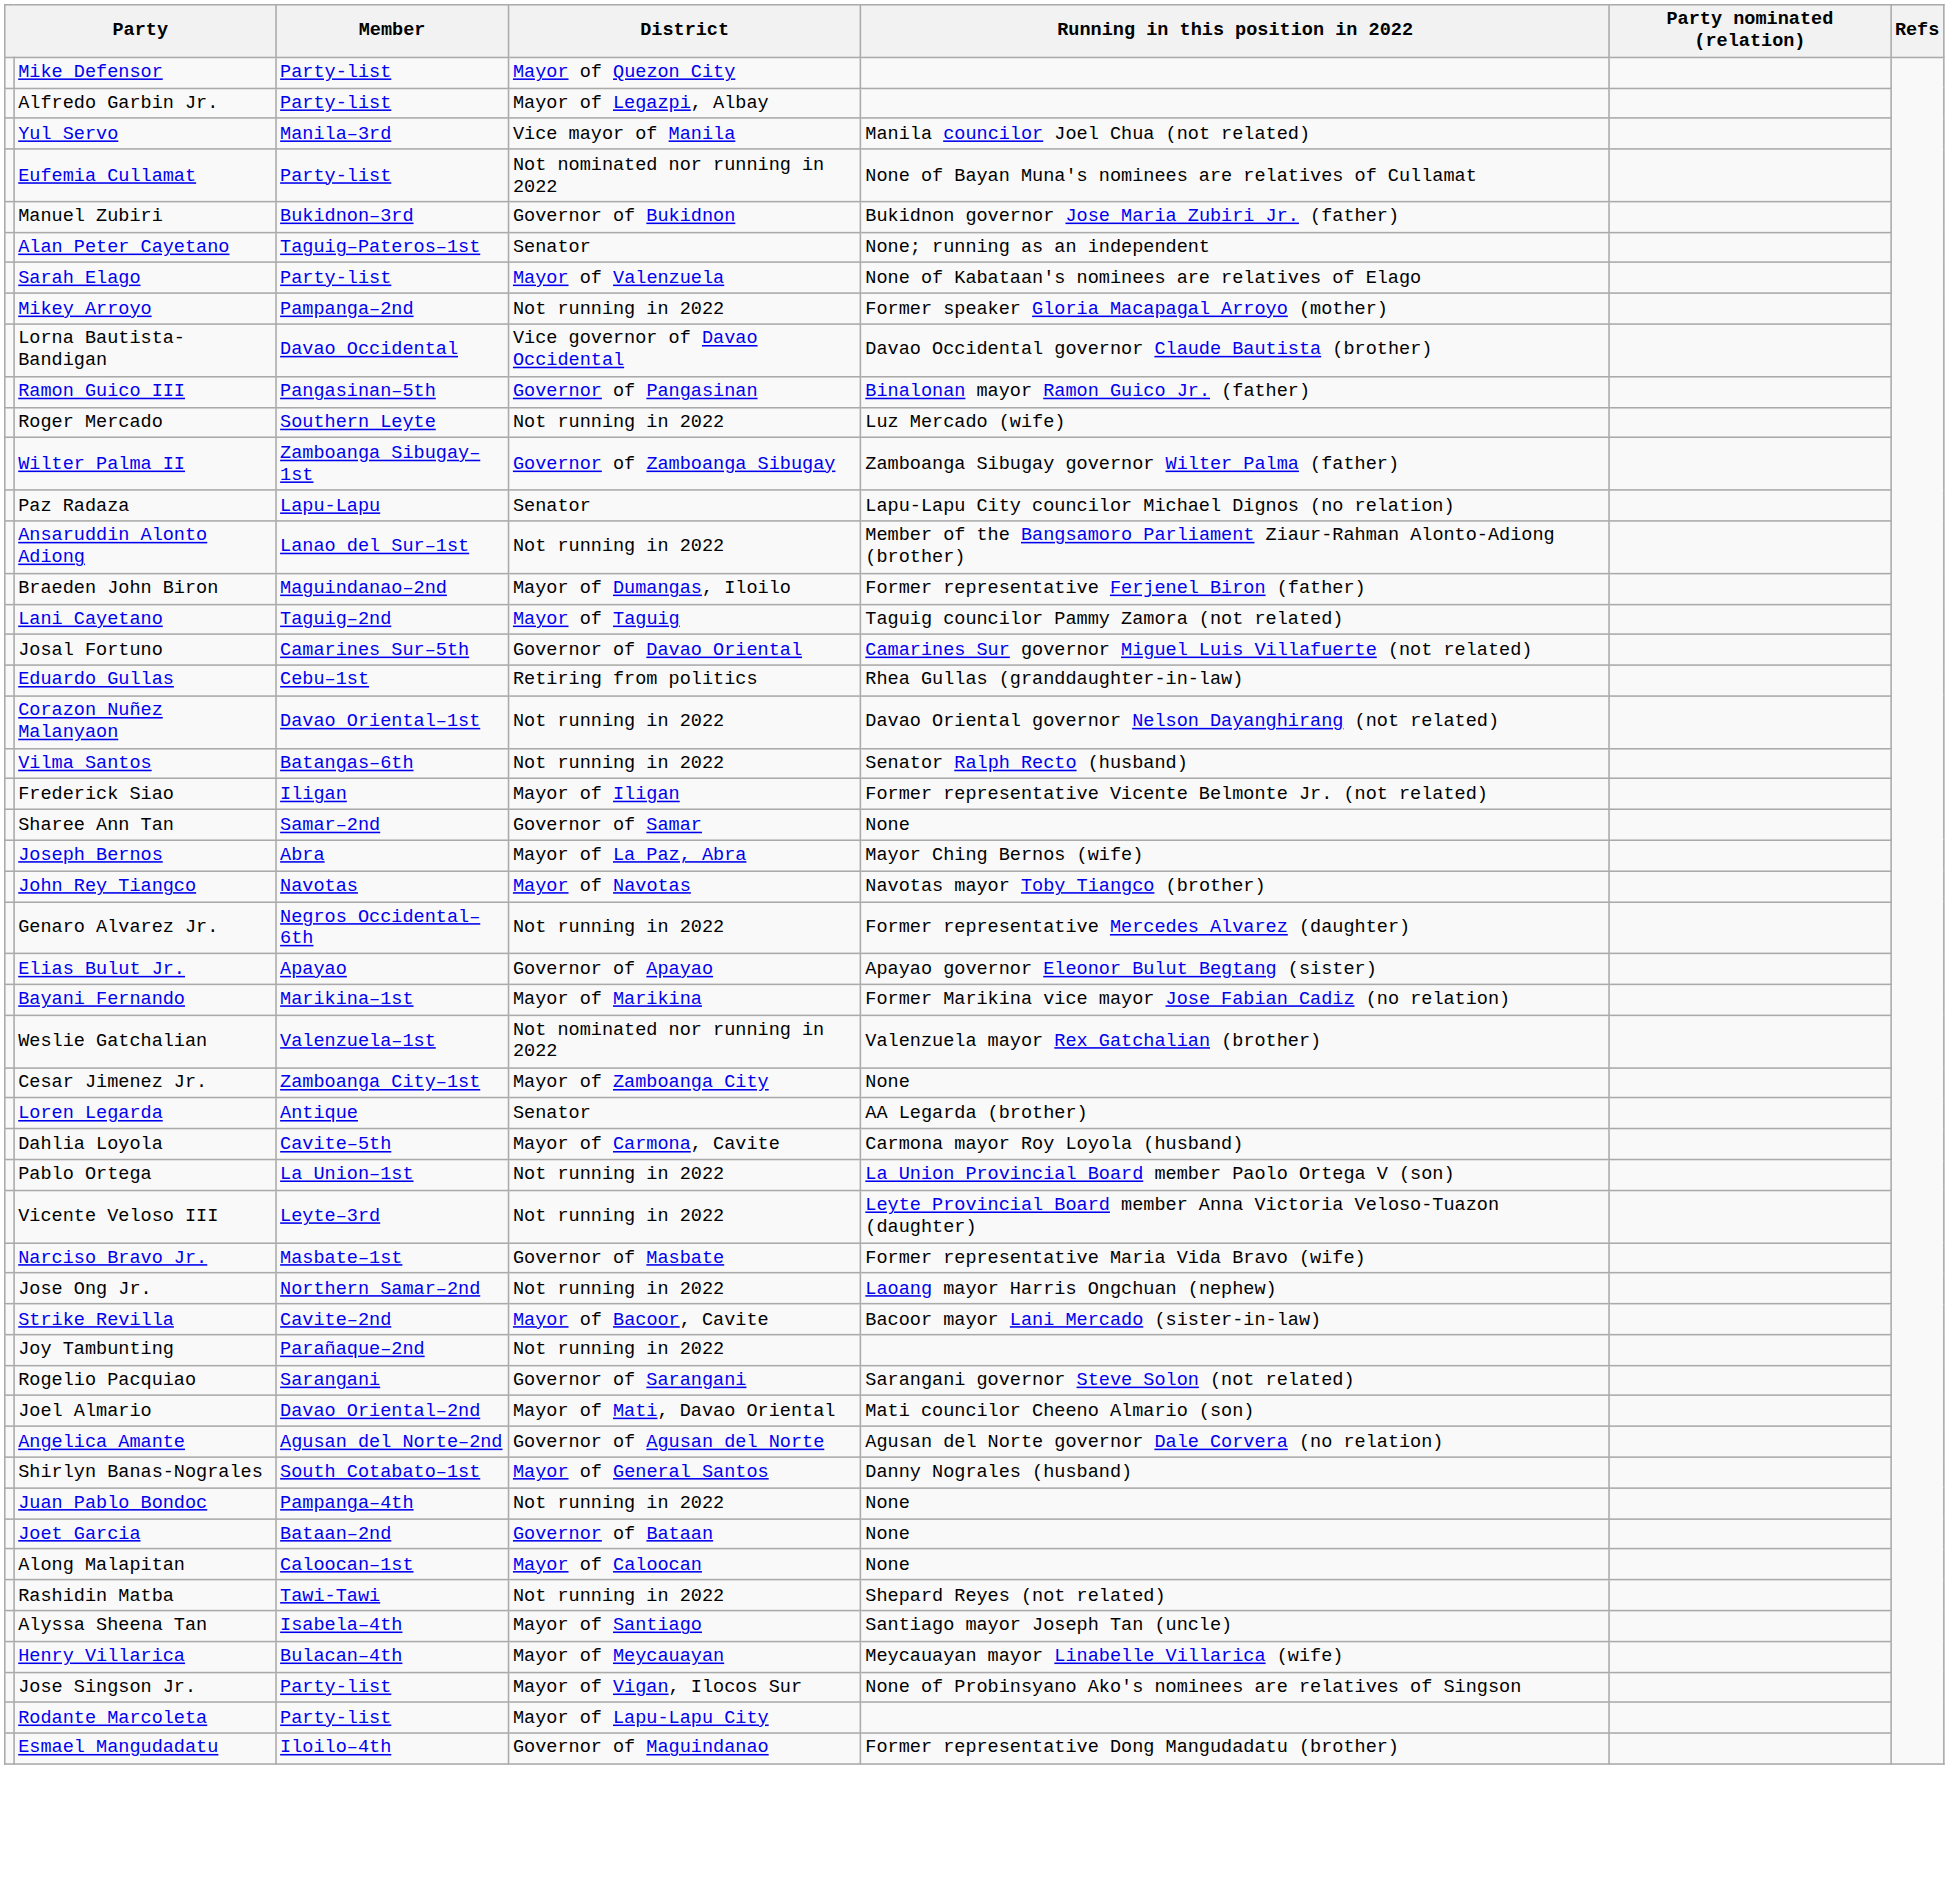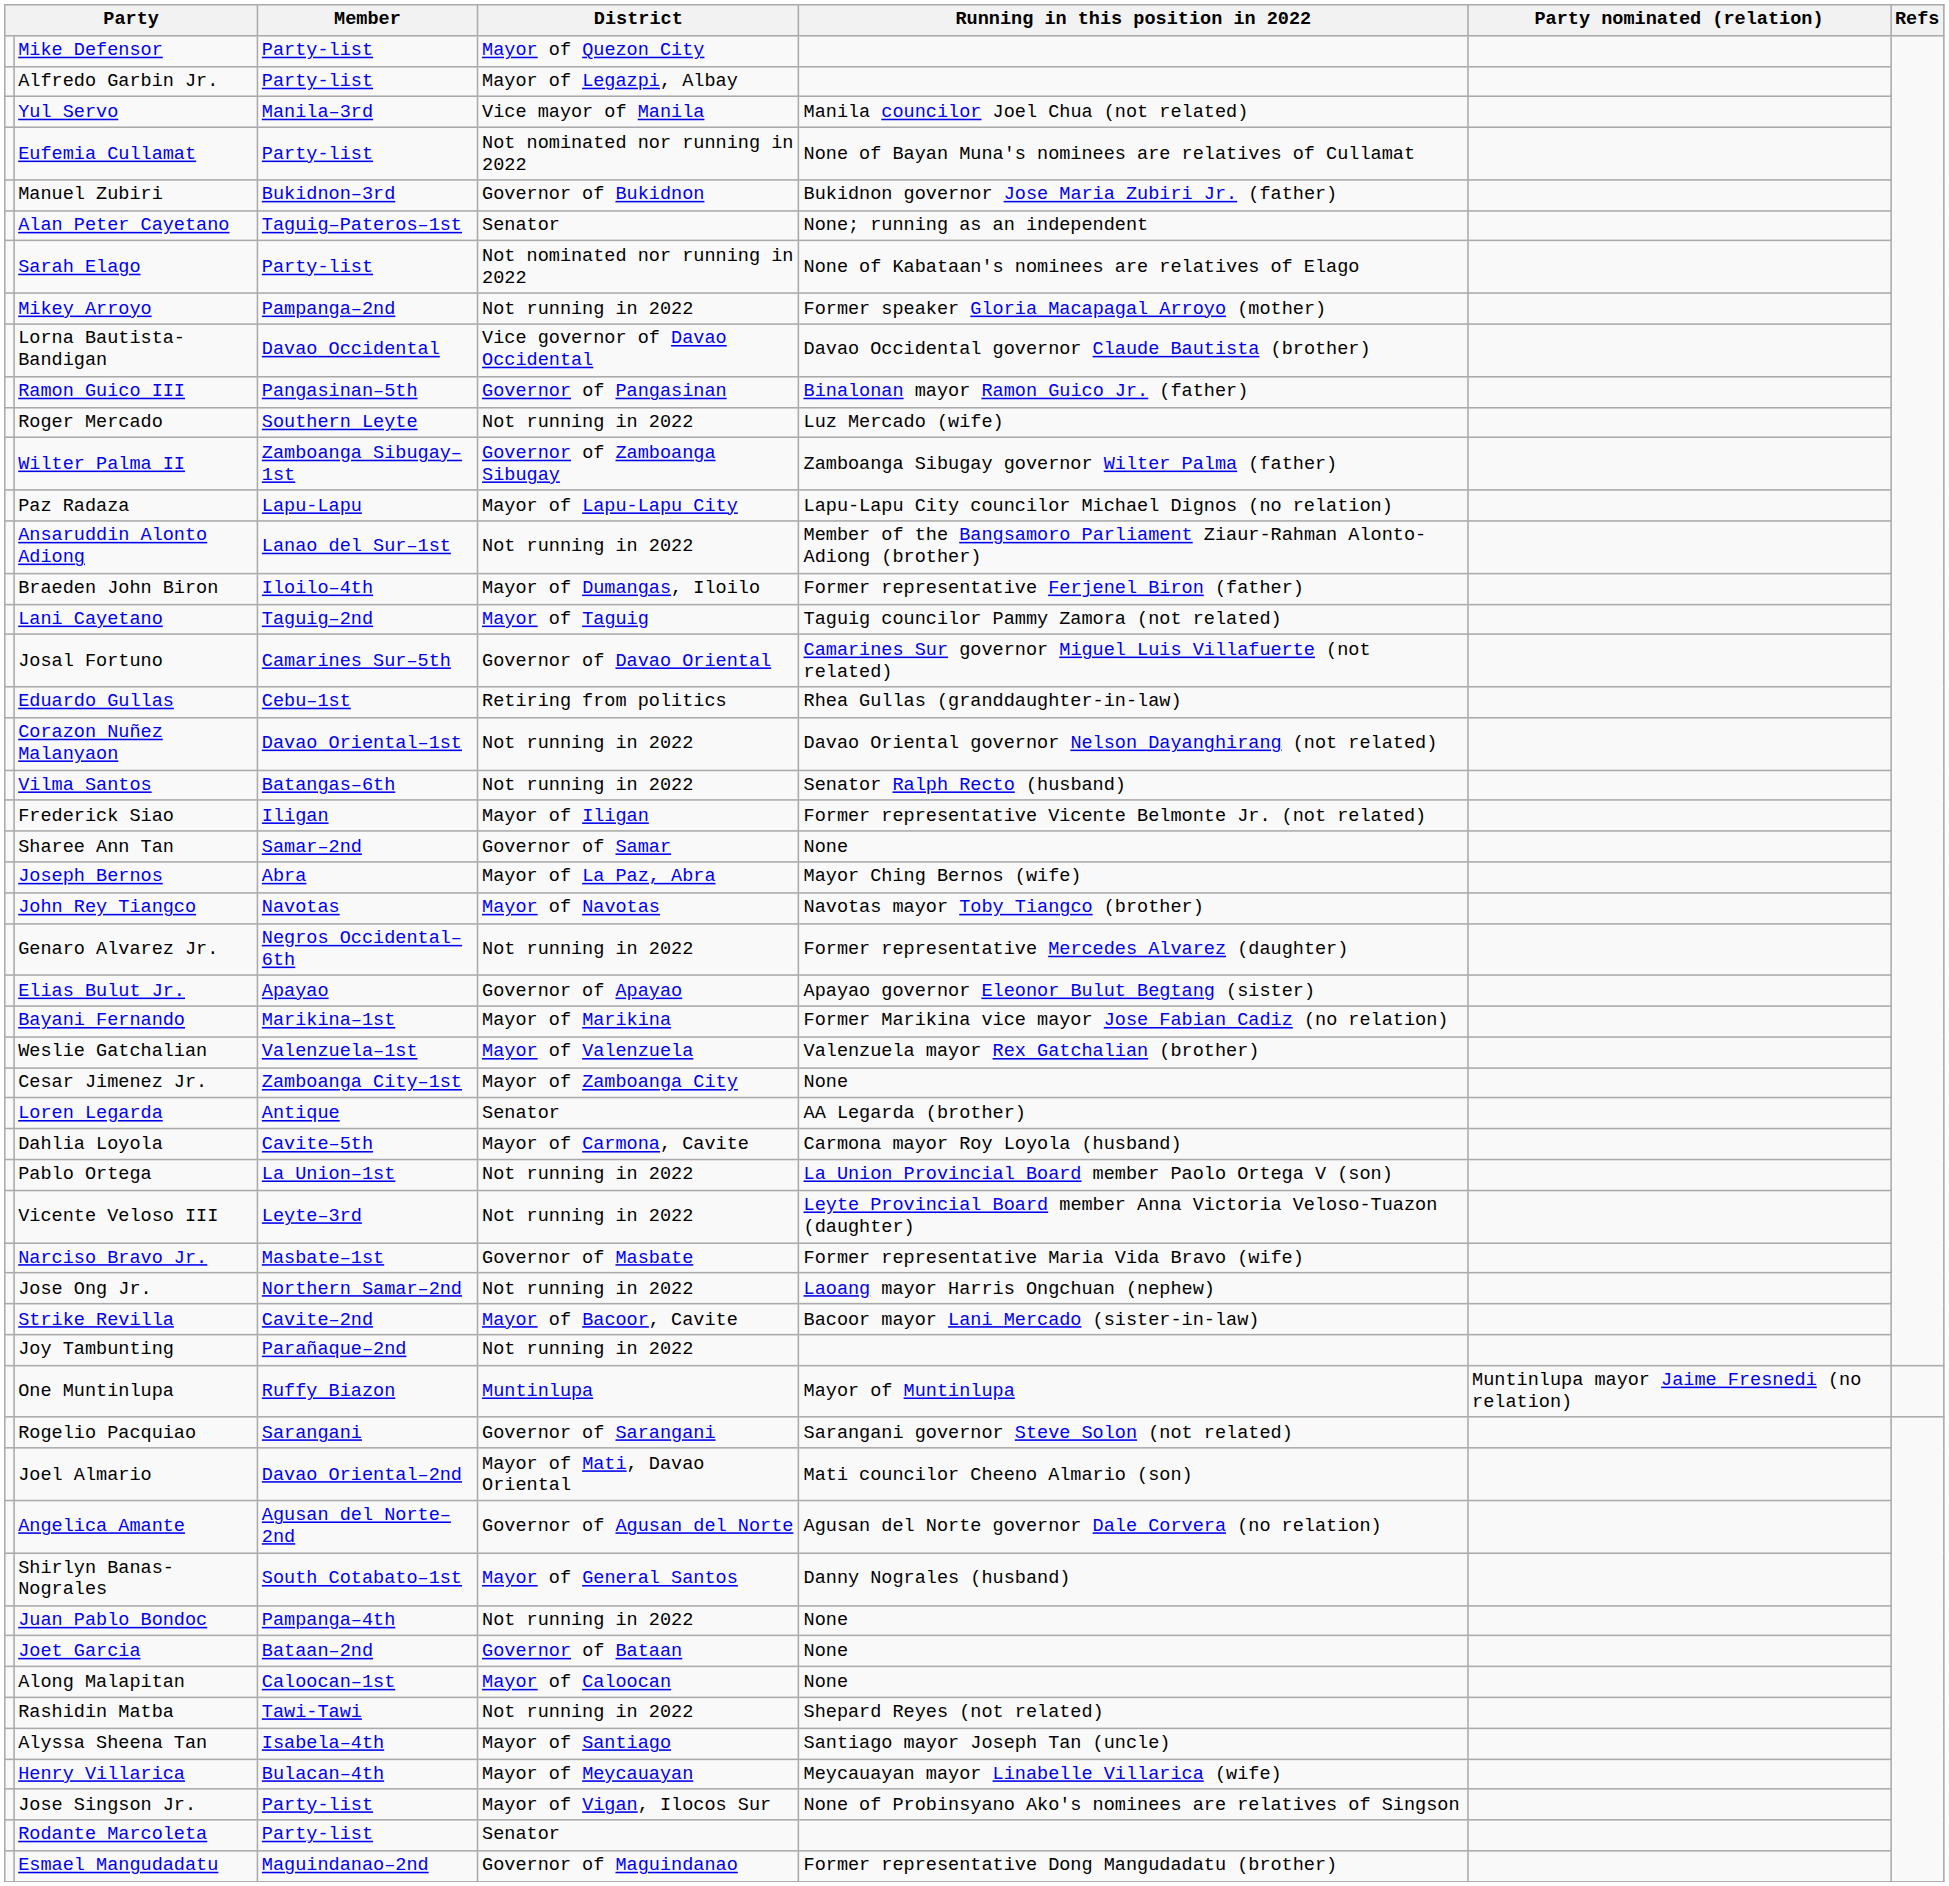Sarah Elago | District: Mayor of Valenzuela -> Not nominated nor running in 2022
Paz Radaza | District: Senator -> Mayor of Lapu-Lapu City
Braeden John Biron | Member: Maguindanao–2nd -> Iloilo–4th
Weslie Gatchalian | District: Not nominated nor running in 2022 -> Mayor of Valenzuela
+ row: One Muntinlupa | Ruffy Biazon | Muntinlupa | Mayor of Muntinlupa | Muntinlupa mayor Jaime Fresnedi (no relation)
Rodante Marcoleta | District: Mayor of Lapu-Lapu City -> Senator
Esmael Mangudadatu | Member: Iloilo–4th -> Maguindanao–2nd
